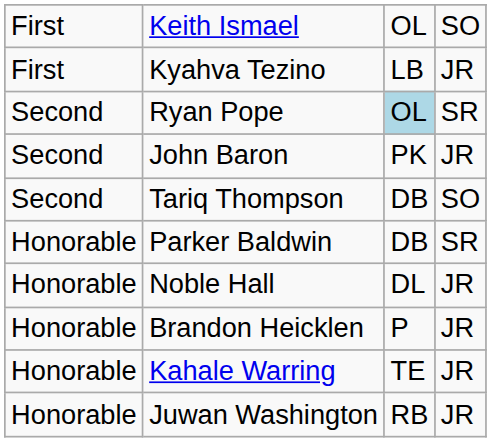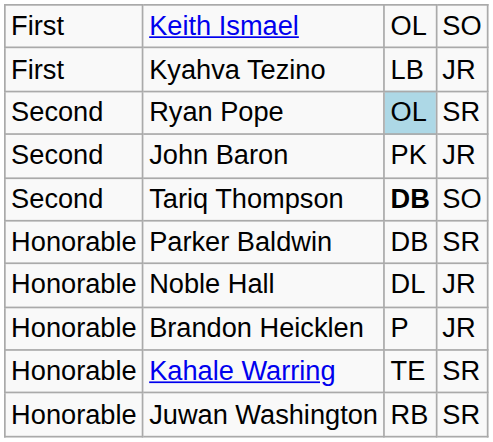Tariq Thompson | column 3: normal -> bold
Kahale Warring | column 4: JR -> SR
Juwan Washington | column 4: JR -> SR
